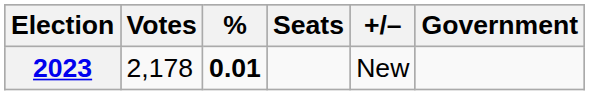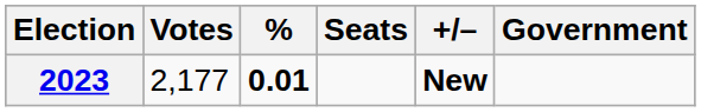2023 | Votes: 2,178 -> 2,177
2023 | +/–: normal -> bold
